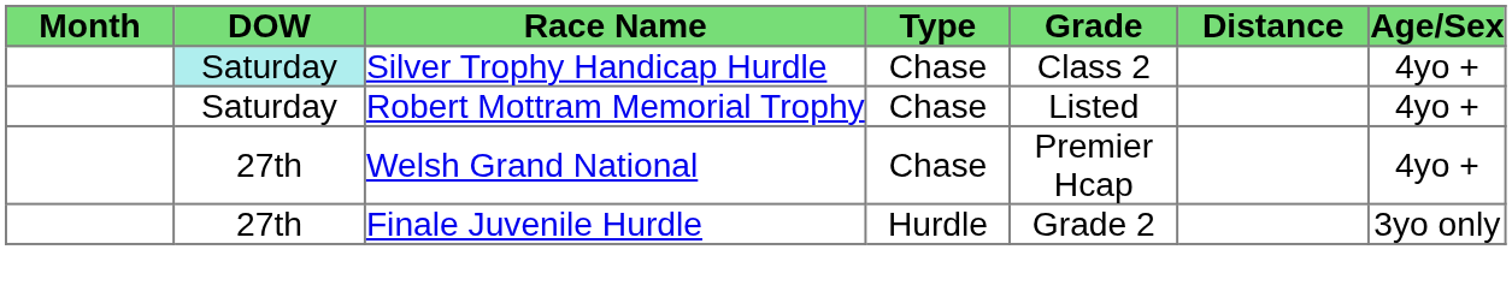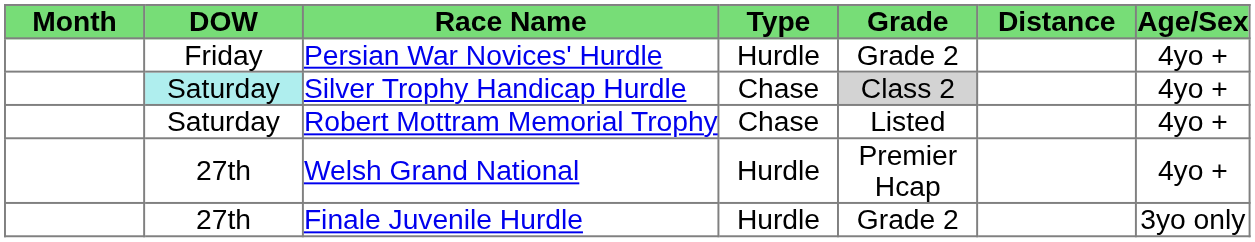+ row: Friday | Persian War Novices' Hurdle | Hurdle | Grade 2 | 4yo +
Silver Trophy Handicap Hurdle | Grade: no background -> lightgrey background
Welsh Grand National | Type: Chase -> Hurdle
